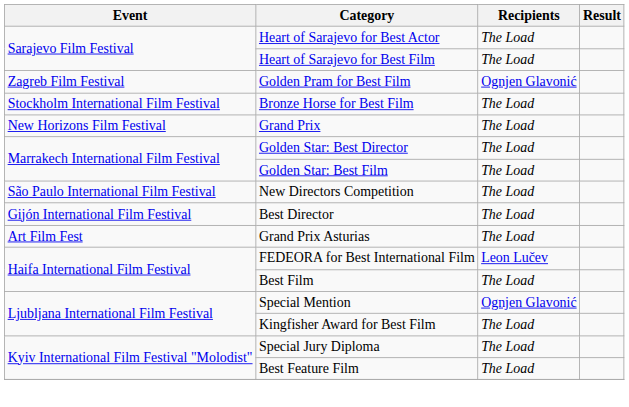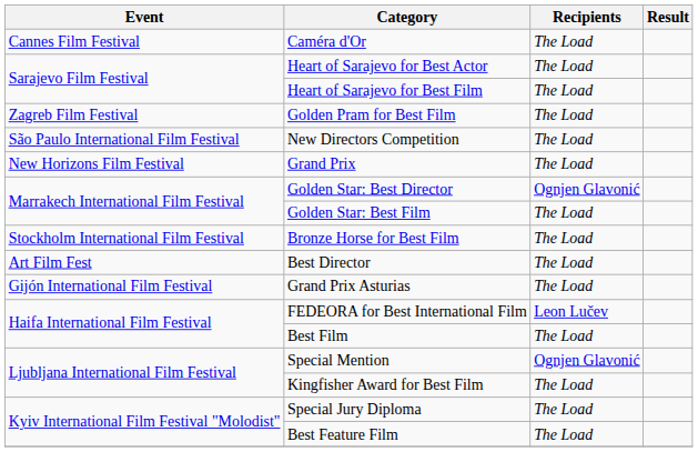+ row: Cannes Film Festival | Caméra d'Or | The Load
Golden Pram for Best Film | Recipients: Ognjen Glavonić -> The Load
rows swapped: Bronze Horse for Best Film <-> New Directors Competition
Golden Star: Best Director | Recipients: The Load -> Ognjen Glavonić
Best Director | Event: Gijón International Film Festival -> Art Film Fest
Grand Prix Asturias | Event: Art Film Fest -> Gijón International Film Festival
